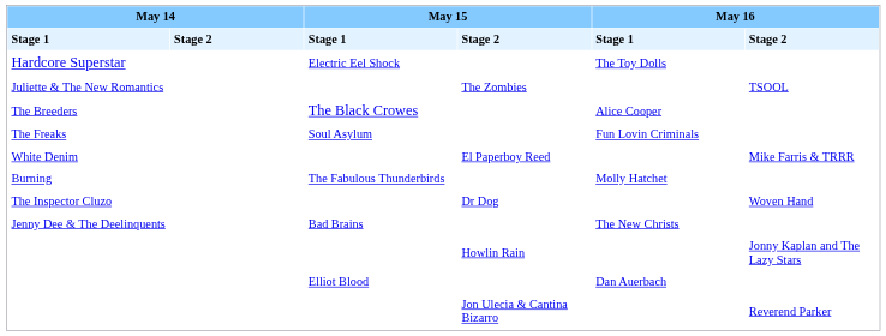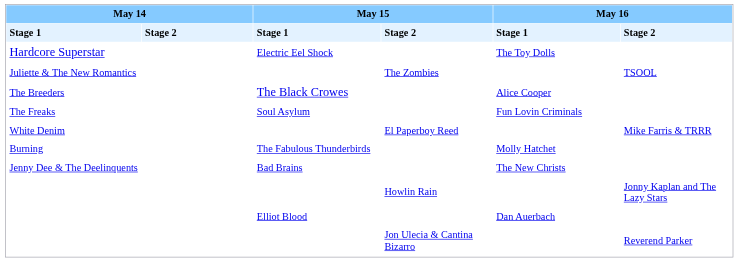- row: The Inspector Cluzo | Dr Dog | Woven Hand
